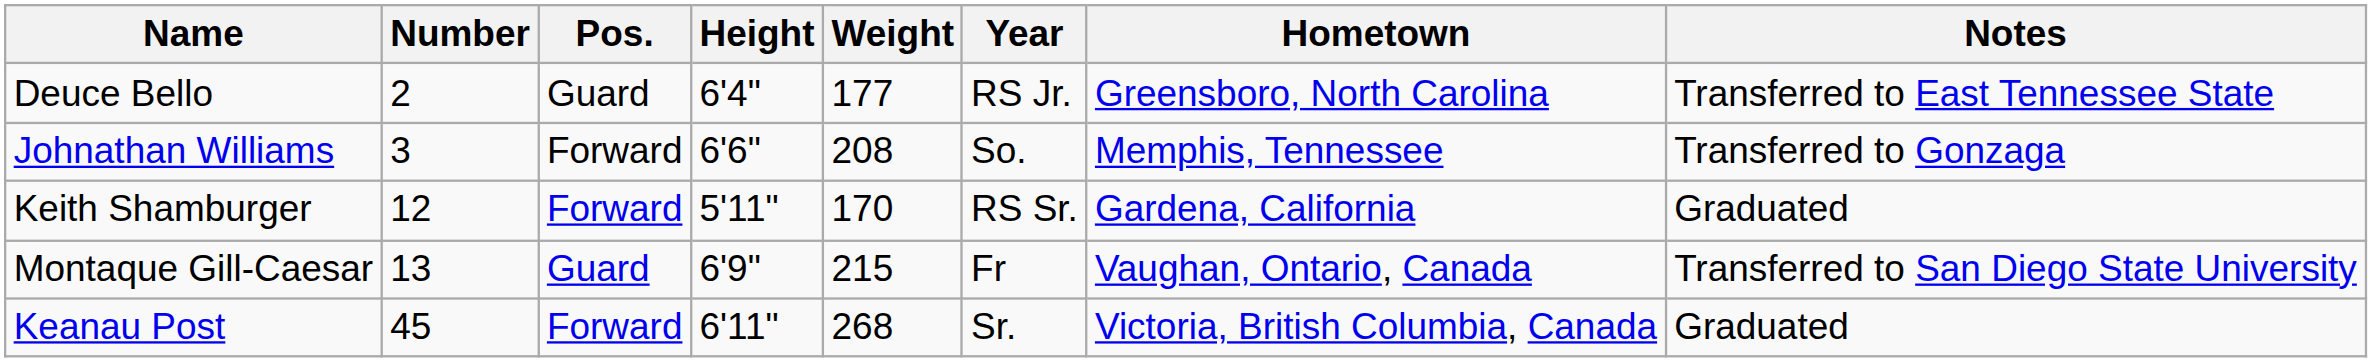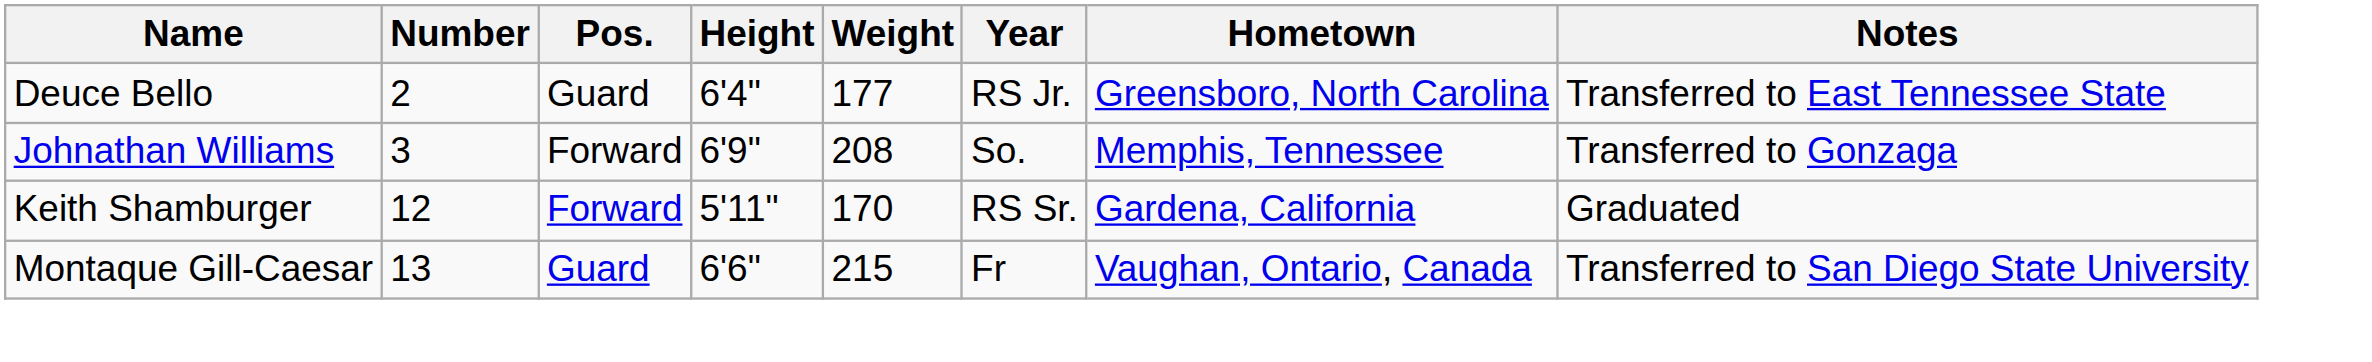Johnathan Williams | Height: 6'6" -> 6'9"
Montaque Gill-Caesar | Height: 6'9" -> 6'6"
- row: Keanau Post | 45 | Forward | 6'11" | 268 | Sr. | Victoria, British Columbia, Canada | Graduated
